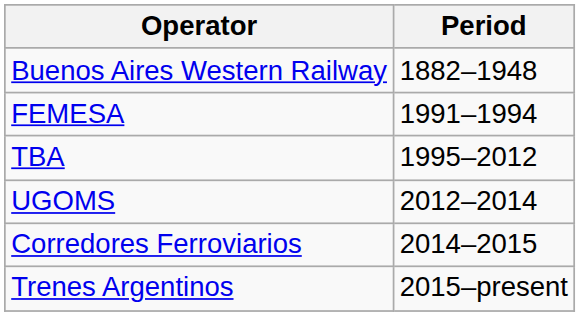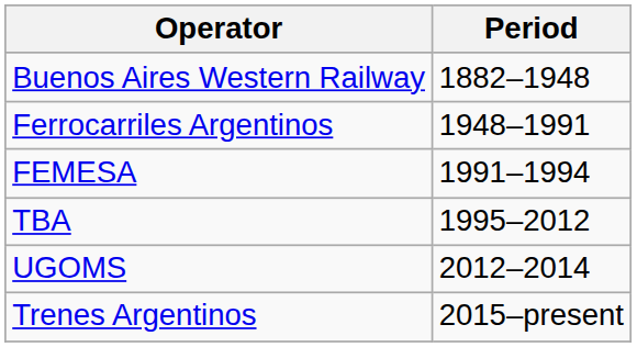+ row: Ferrocarriles Argentinos | 1948–1991
- row: Corredores Ferroviarios | 2014–2015
